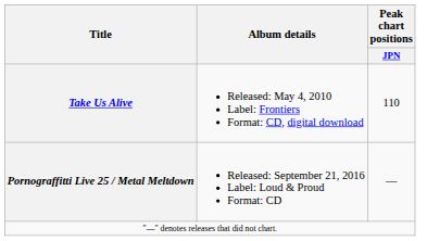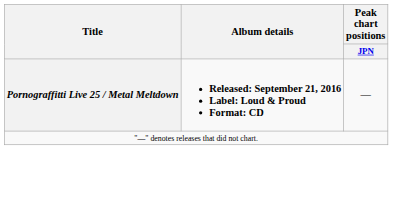- row: Take Us Alive | Released: May 4, 2010 Label: Frontiers Format: CD, digital download | 110
Pornograffitti Live 25 / Metal Meltdown | Album details: normal -> bold
